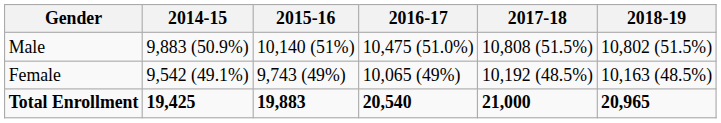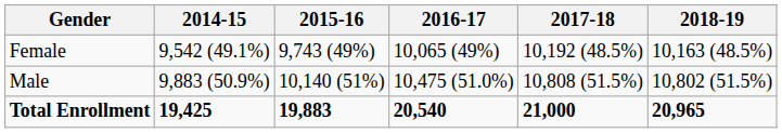rows swapped: Male <-> Female
